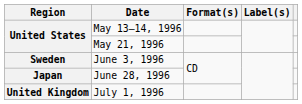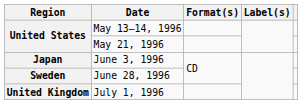June 3, 1996 | Region: Sweden -> Japan
June 28, 1996 | Region: Japan -> Sweden
